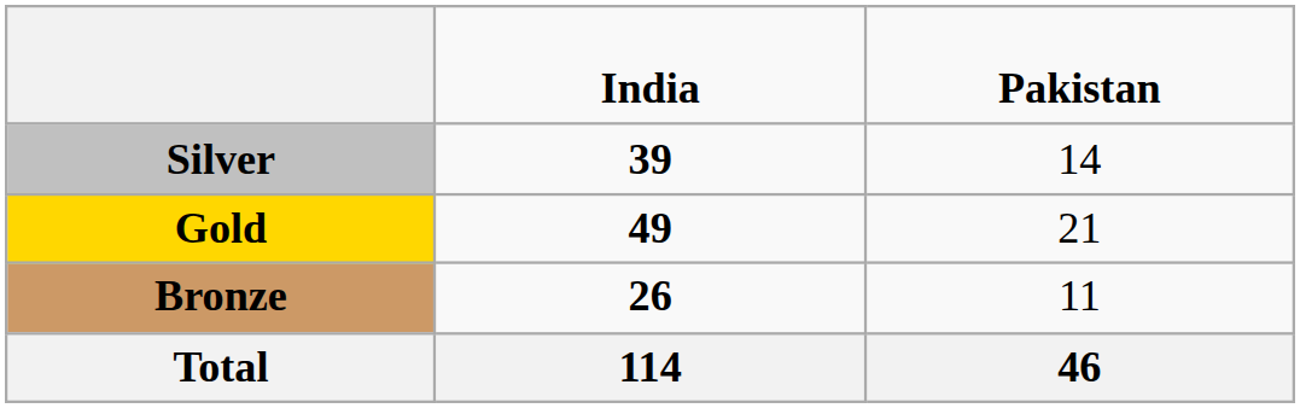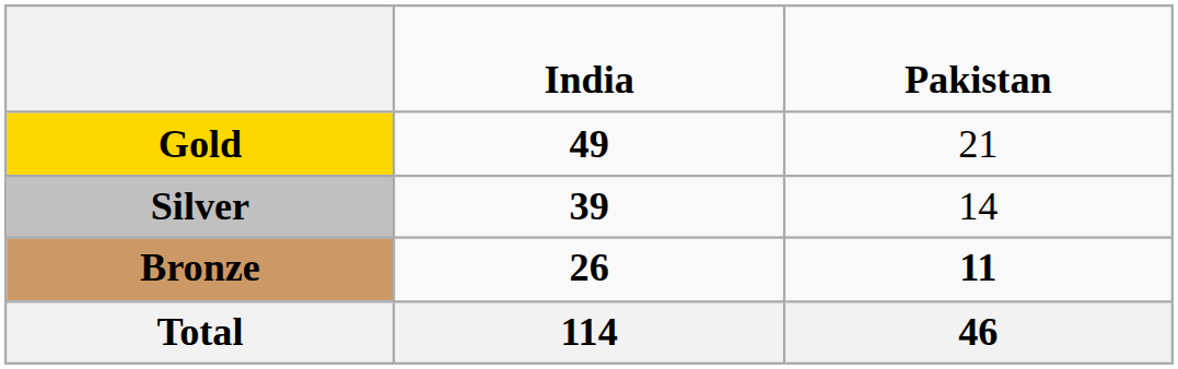rows swapped: Gold <-> Silver
Bronze | column 3: normal -> bold
